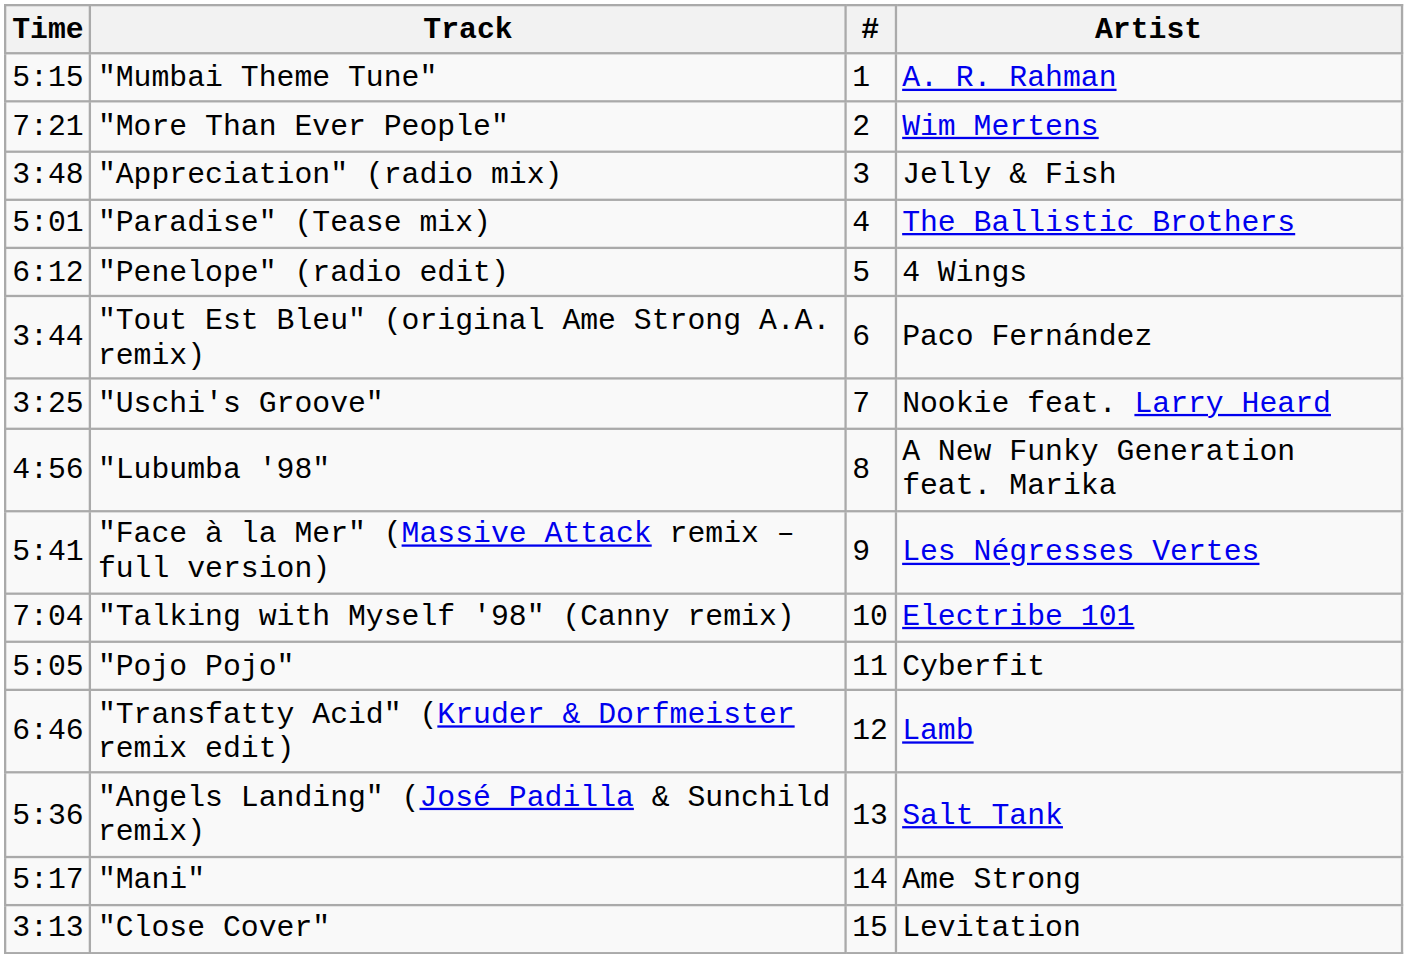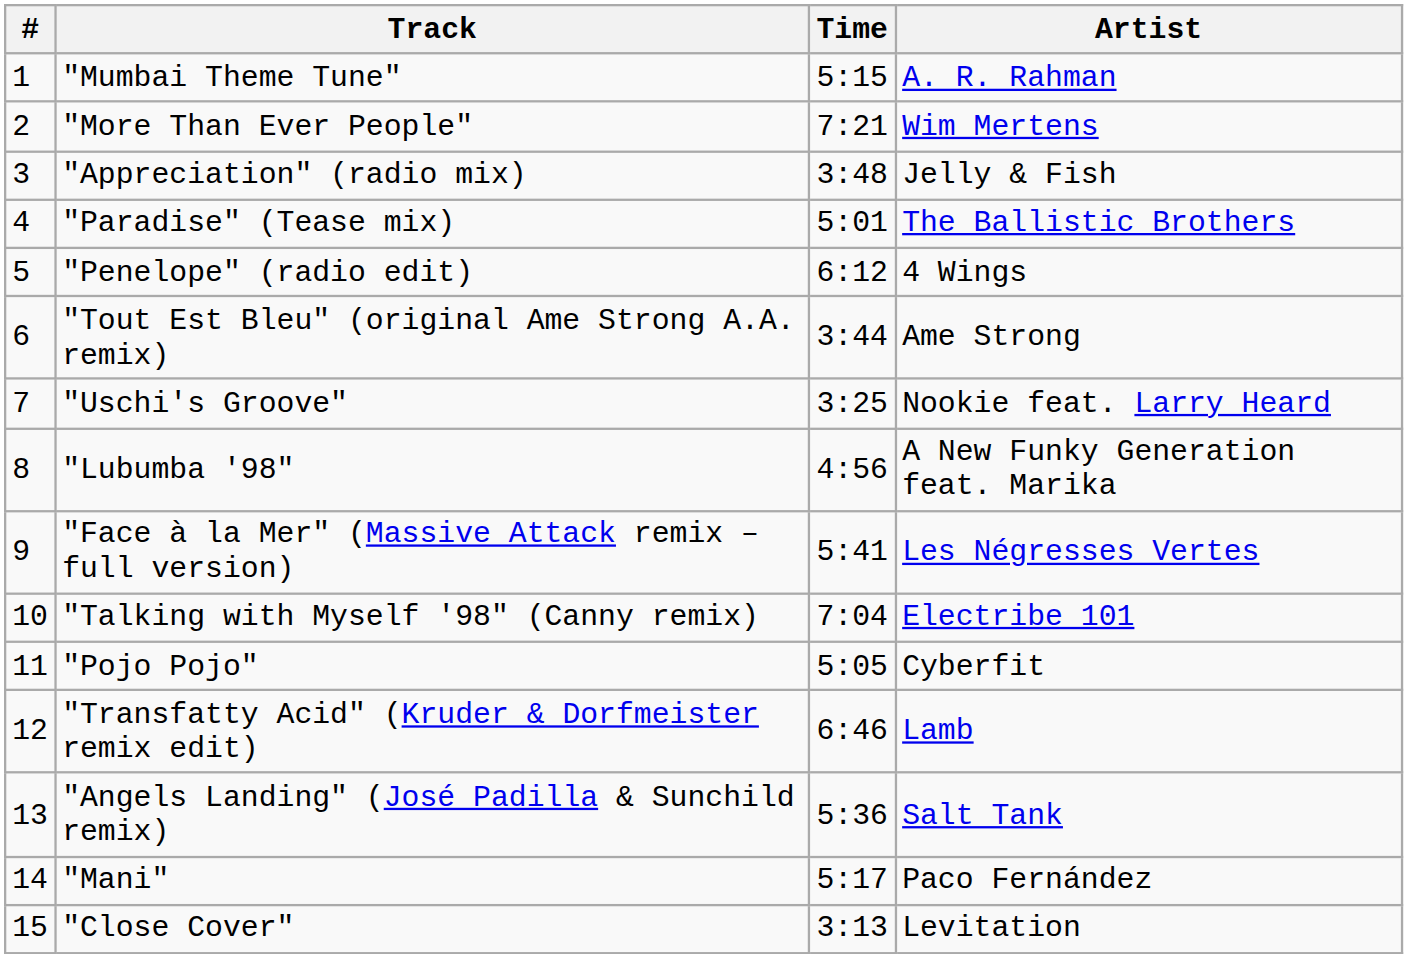columns swapped: # <-> Time
"Tout Est Bleu" (original Ame Strong A.A. remix) | Artist: Paco Fernández -> Ame Strong
"Mani" | Artist: Ame Strong -> Paco Fernández
